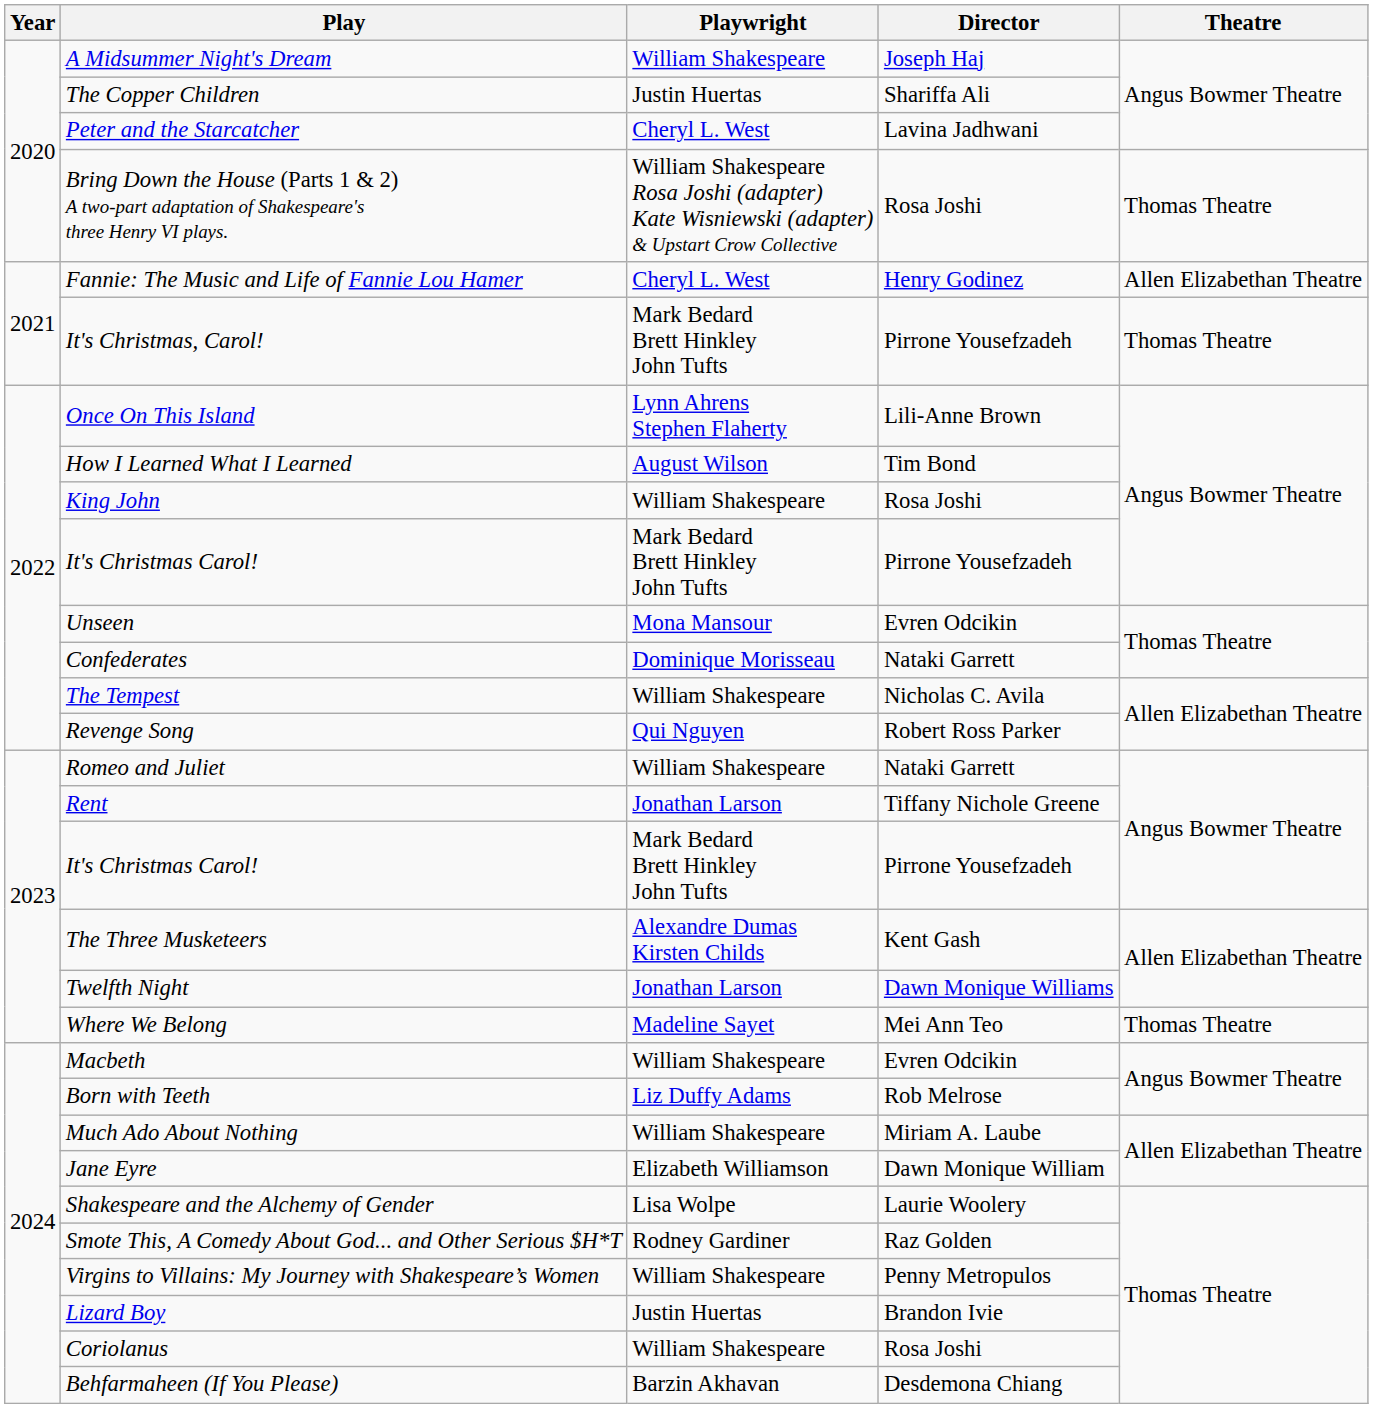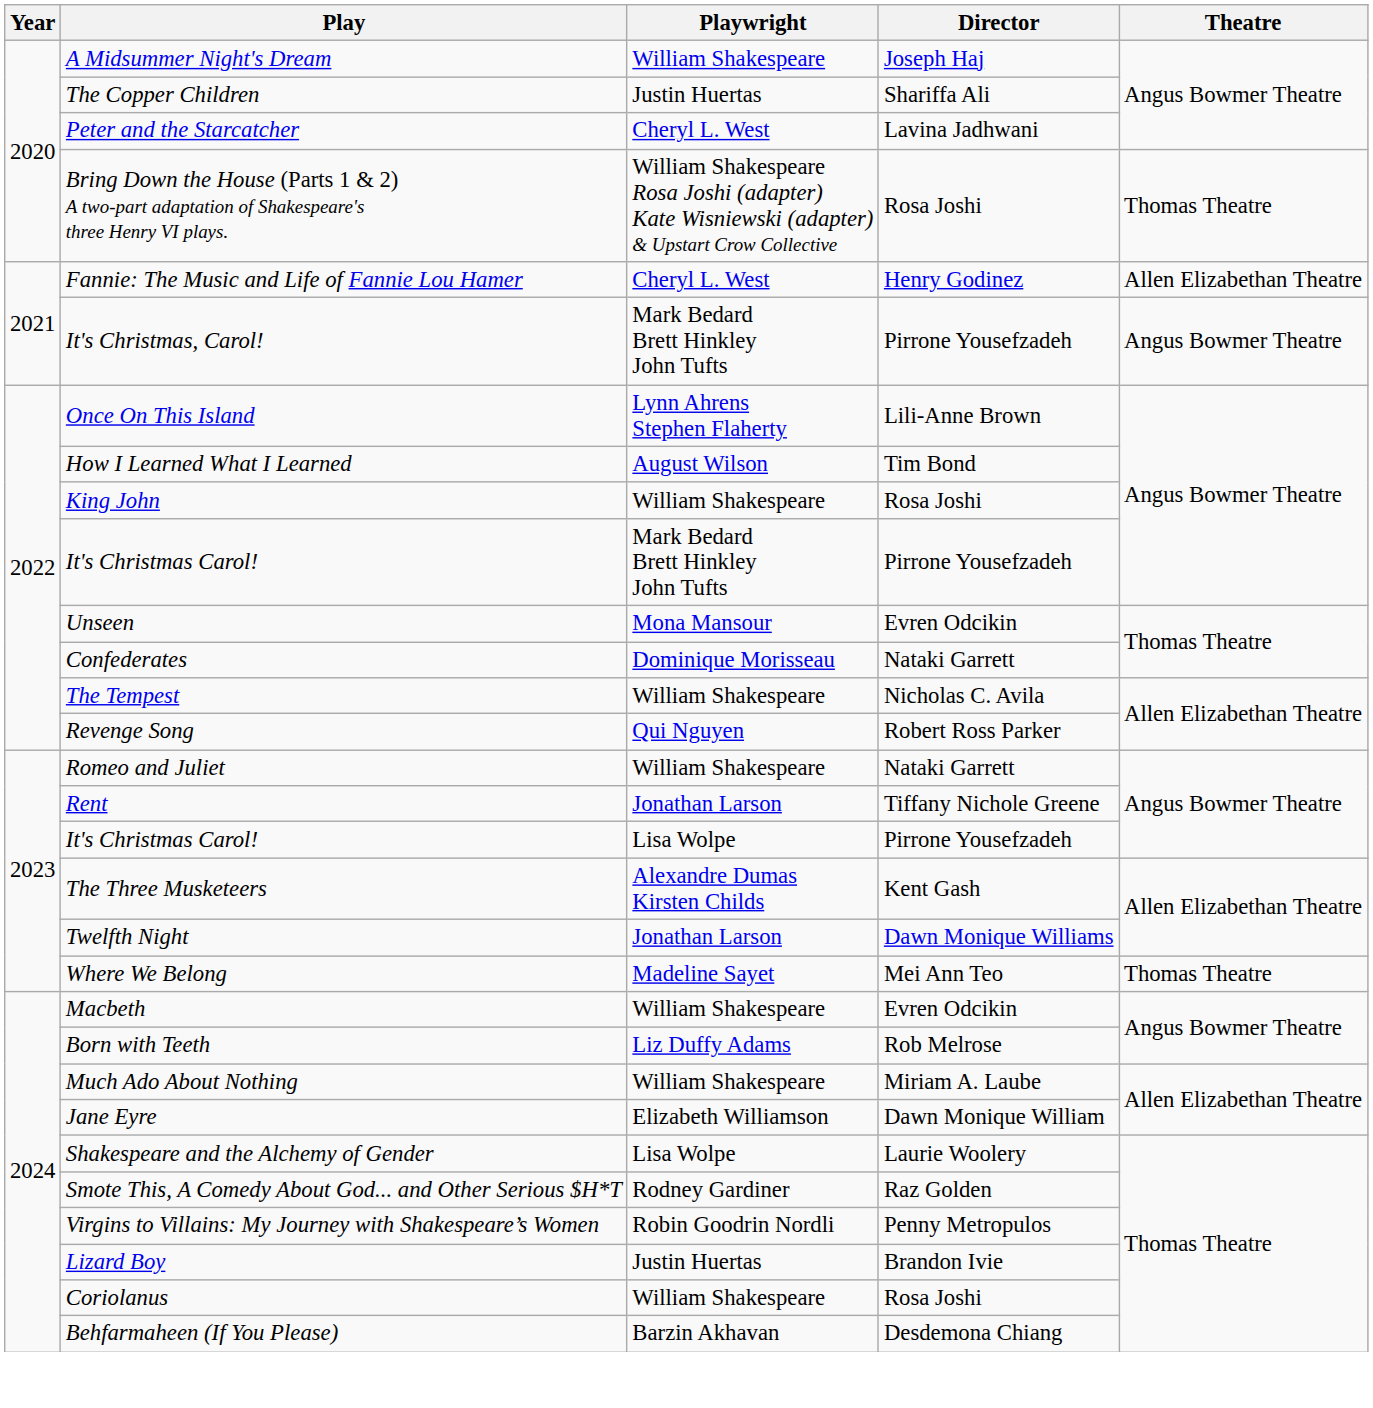It's Christmas, Carol! | Theatre: Thomas Theatre -> Angus Bowmer Theatre
2023 / It's Christmas Carol! | Playwright: Mark Bedard Brett Hinkley John Tufts -> Lisa Wolpe
Virgins to Villains: My Journey with Shakespeare’s Women | Playwright: William Shakespeare -> Robin Goodrin Nordli
